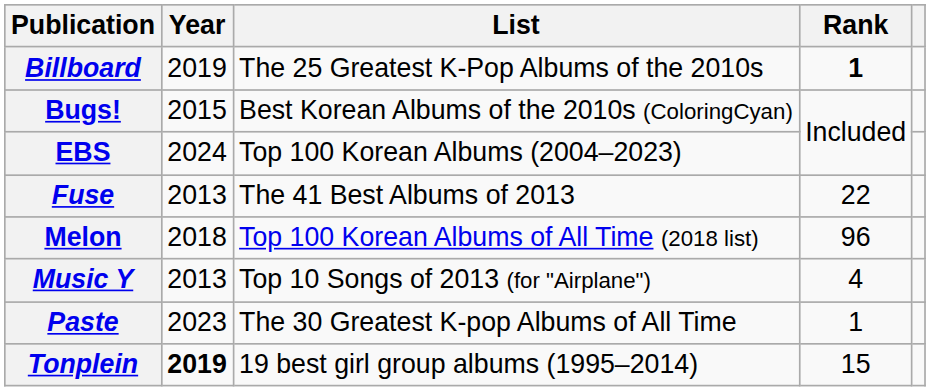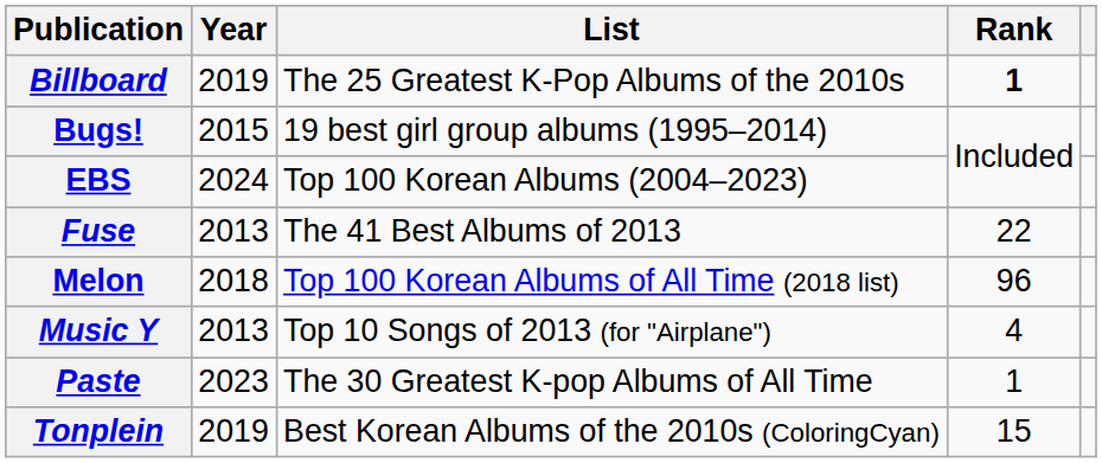Bugs! | List: Best Korean Albums of the 2010s (ColoringCyan) -> 19 best girl group albums (1995–2014)
Tonplein | Year: bold -> normal
Tonplein | List: 19 best girl group albums (1995–2014) -> Best Korean Albums of the 2010s (ColoringCyan)
